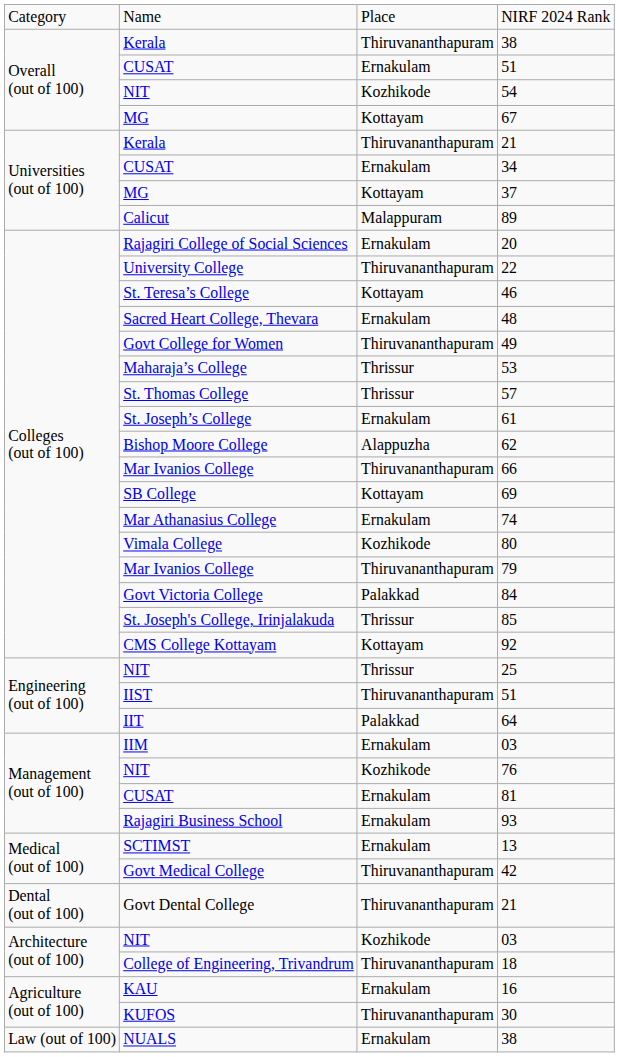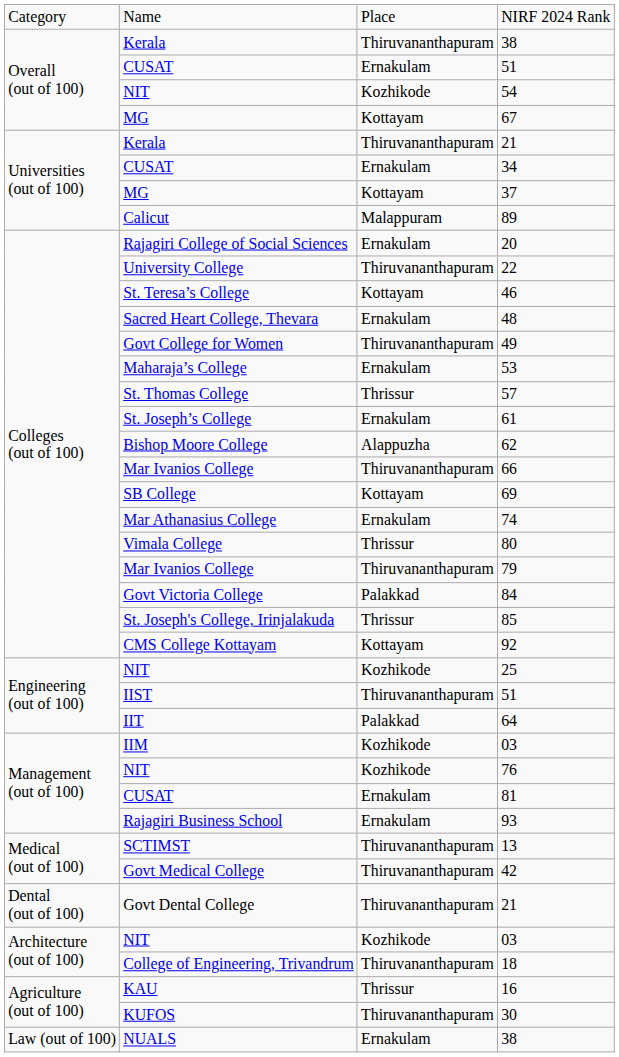53 | column 3: Thrissur -> Ernakulam
80 | column 3: Kozhikode -> Thrissur
25 | column 3: Thrissur -> Kozhikode
IIM / 03 | column 3: Ernakulam -> Kozhikode
13 | column 3: Ernakulam -> Thiruvananthapuram
16 | column 3: Ernakulam -> Thrissur
